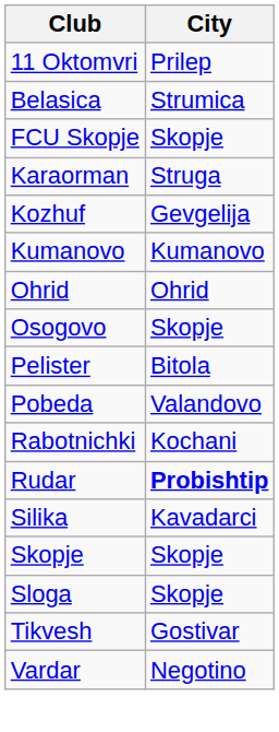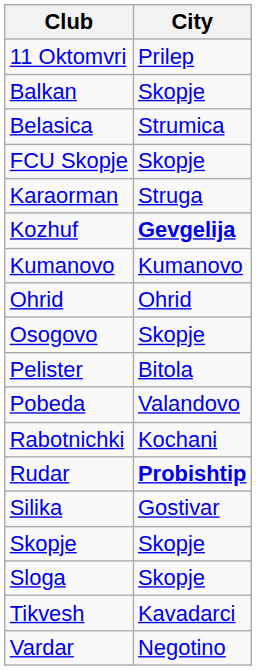+ row: Balkan | Skopje
Kozhuf | City: normal -> bold
Silika | City: Kavadarci -> Gostivar
Tikvesh | City: Gostivar -> Kavadarci
